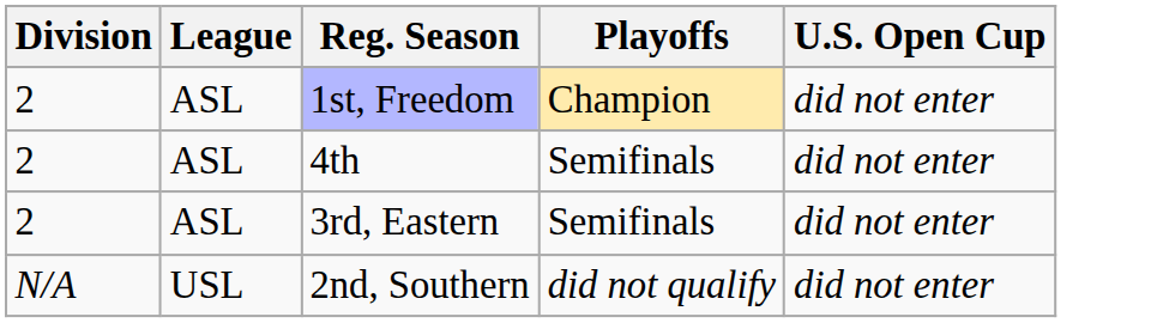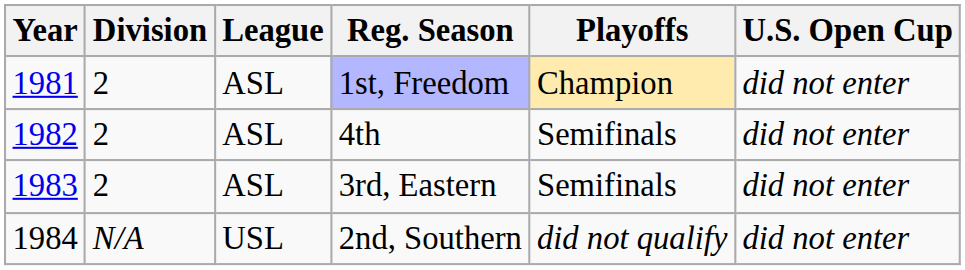+ column: Year | 1981 | 1982 | 1983 | 1984
